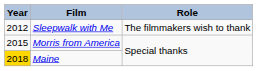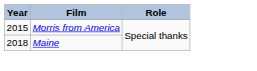- row: 2012 | Sleepwalk with Me | The filmmakers wish to thank
Maine | Year: gold background -> no background
